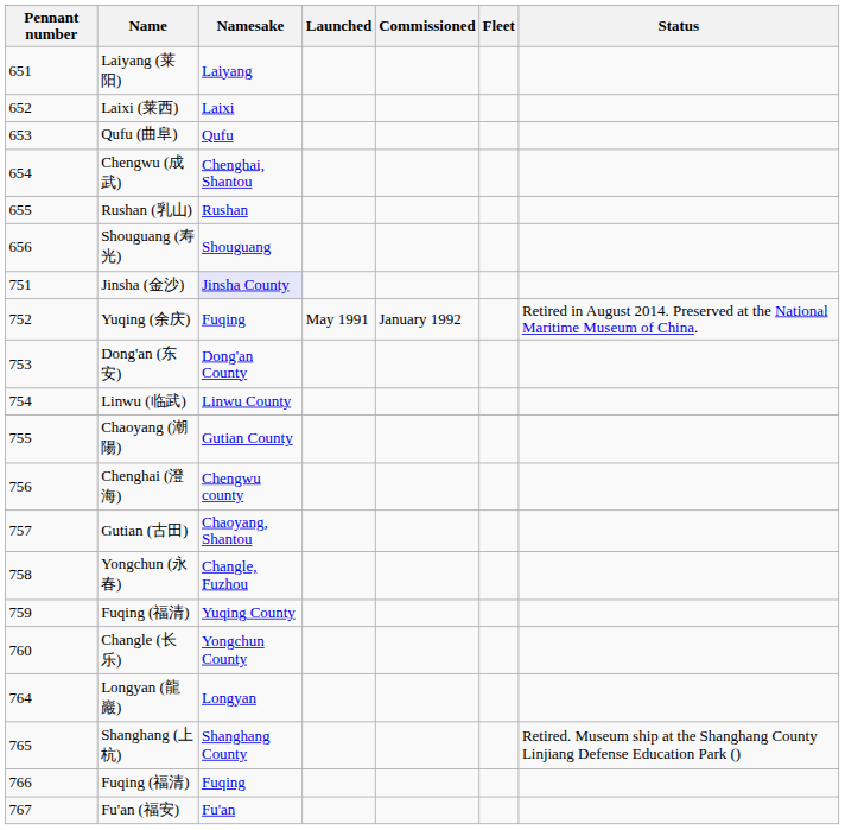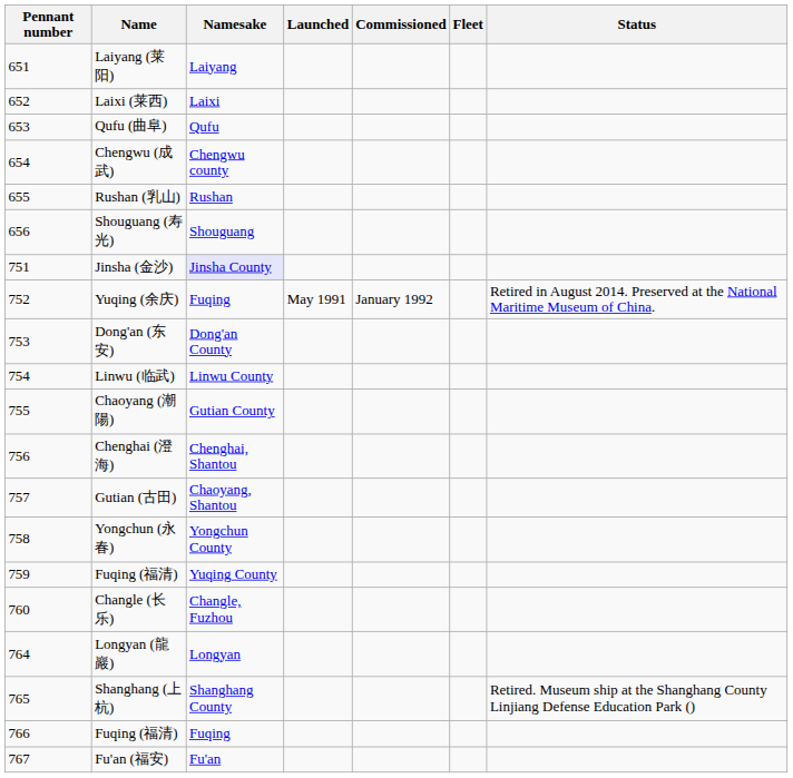Chengwu (成武) | Namesake: Chenghai, Shantou -> Chengwu county
Chenghai (澄海) | Namesake: Chengwu county -> Chenghai, Shantou
Yongchun (永春) | Namesake: Changle, Fuzhou -> Yongchun County
Changle (长乐) | Namesake: Yongchun County -> Changle, Fuzhou
